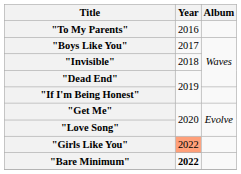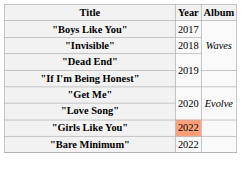- row: "To My Parents" | 2016
"Bare Minimum" | Year: bold -> normal
